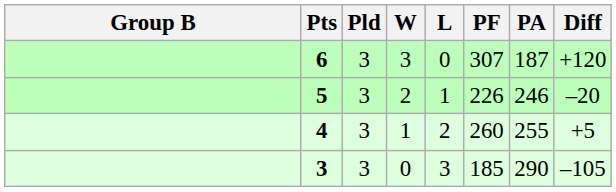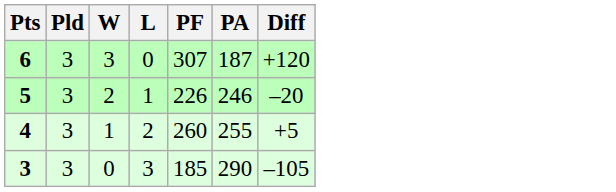- column: Group B
